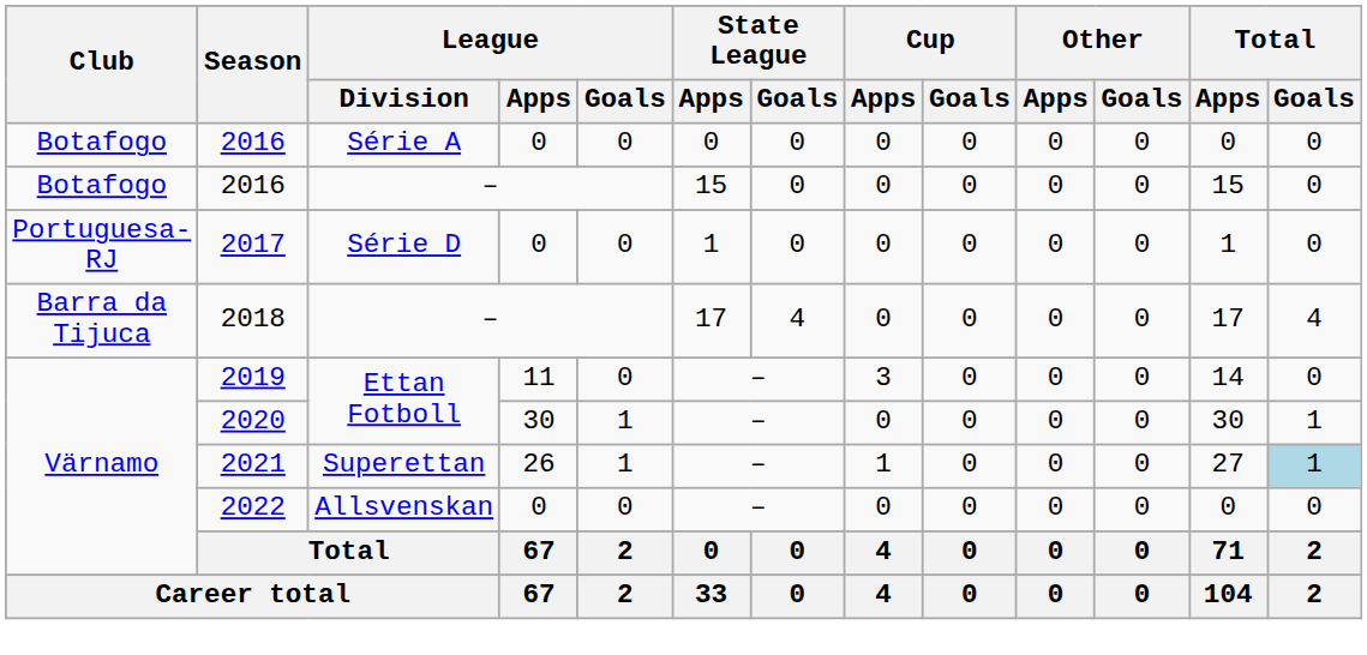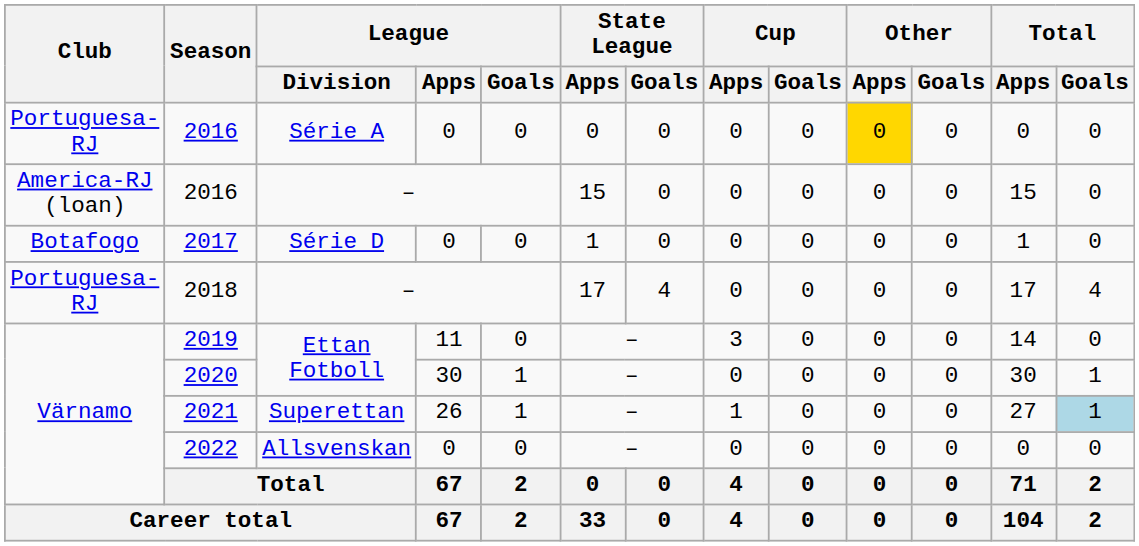2016 / Série A | Club: Botafogo -> Portuguesa-RJ
2016 / Série A | Other / Apps: no background -> gold background
2016 / – | Club: Botafogo -> America-RJ (loan)
2017 | Club: Portuguesa-RJ -> Botafogo
2018 | Club: Barra da Tijuca -> Portuguesa-RJ
